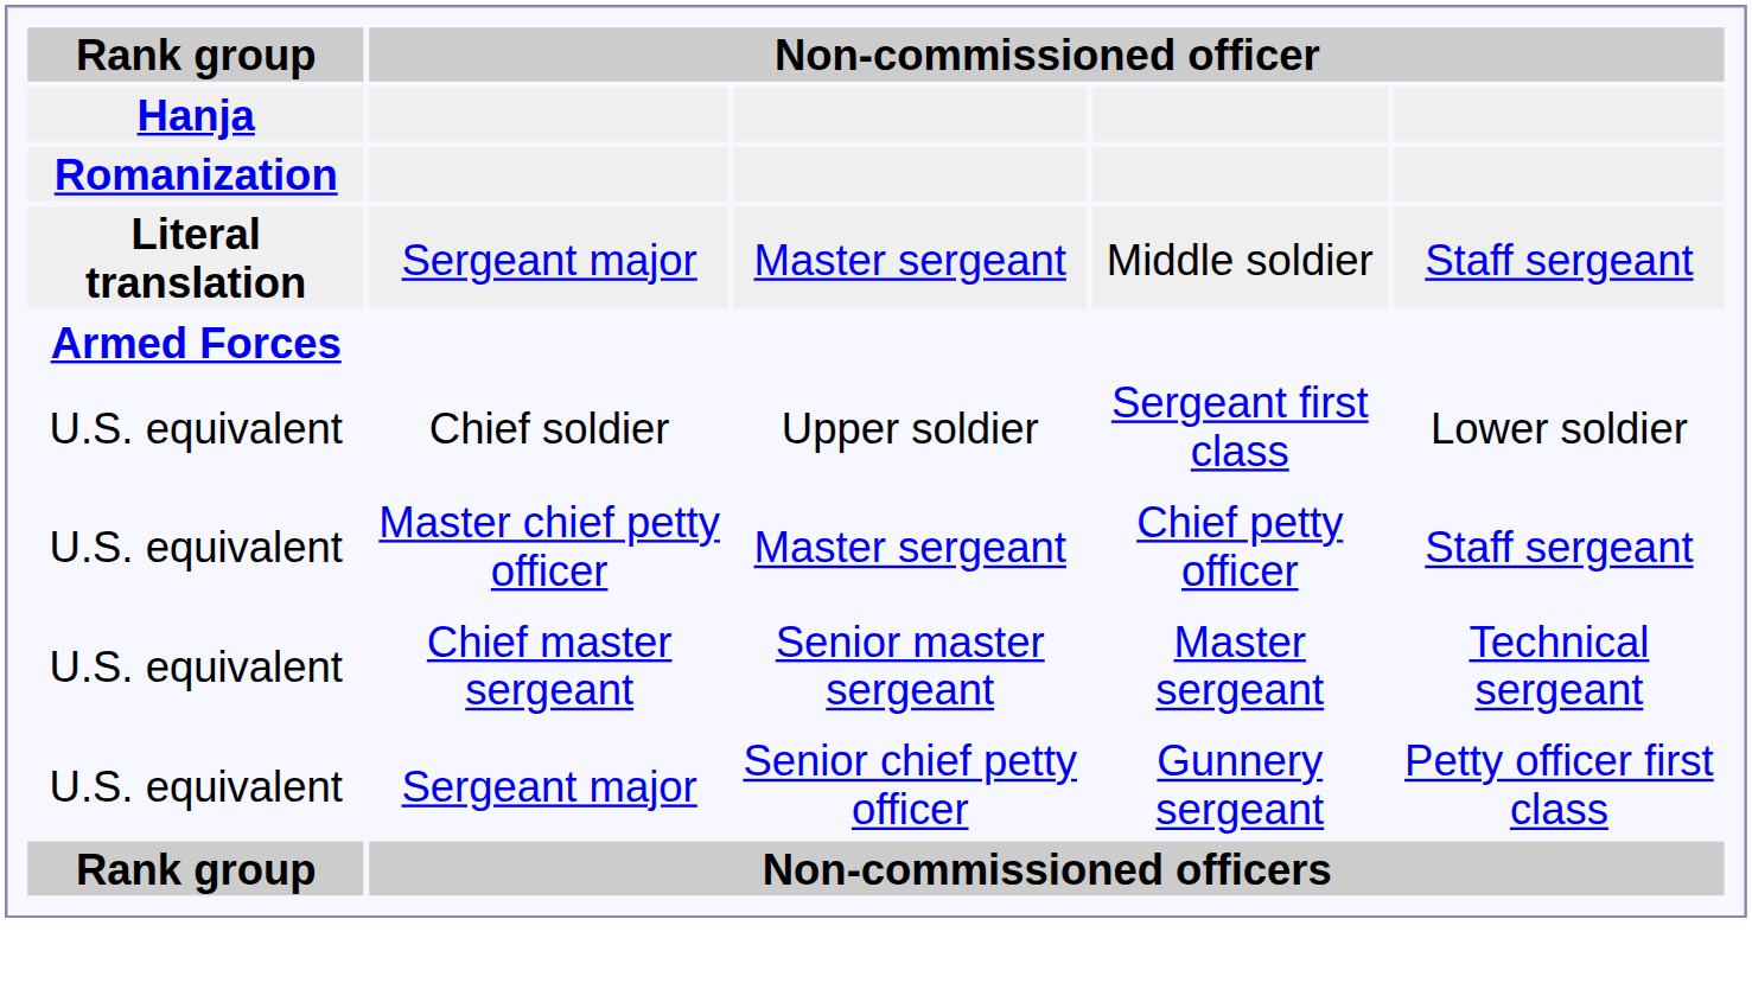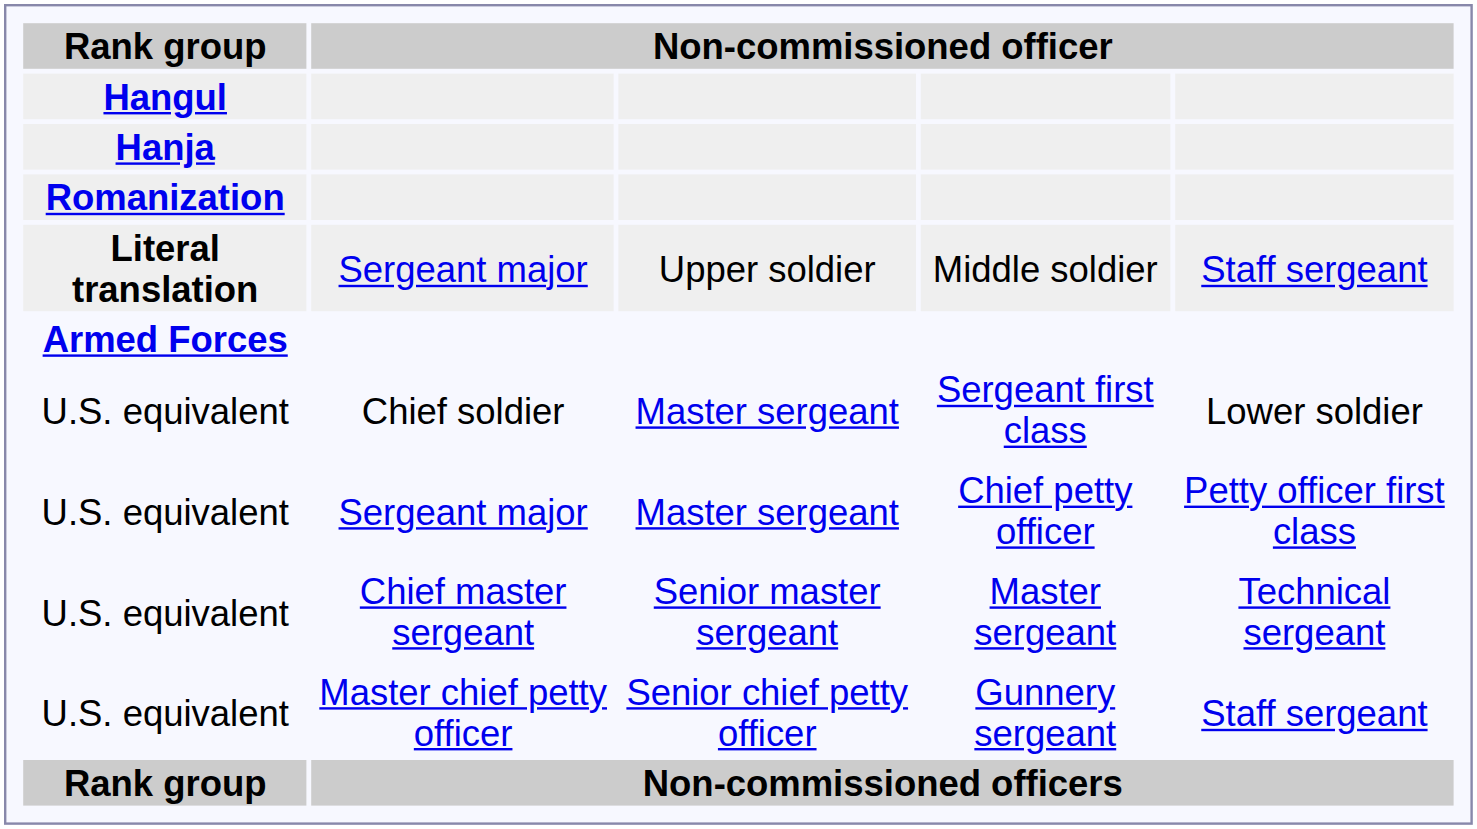+ row: Hangul
Literal translation | column 3: Master sergeant -> Upper soldier
U.S. equivalent / Sergeant first class | column 3: Upper soldier -> Master sergeant
U.S. equivalent / Chief petty officer | column 2: Master chief petty officer -> Sergeant major
U.S. equivalent / Chief petty officer | column 5: Staff sergeant -> Petty officer first class
U.S. equivalent / Gunnery sergeant | column 2: Sergeant major -> Master chief petty officer
U.S. equivalent / Gunnery sergeant | column 5: Petty officer first class -> Staff sergeant
